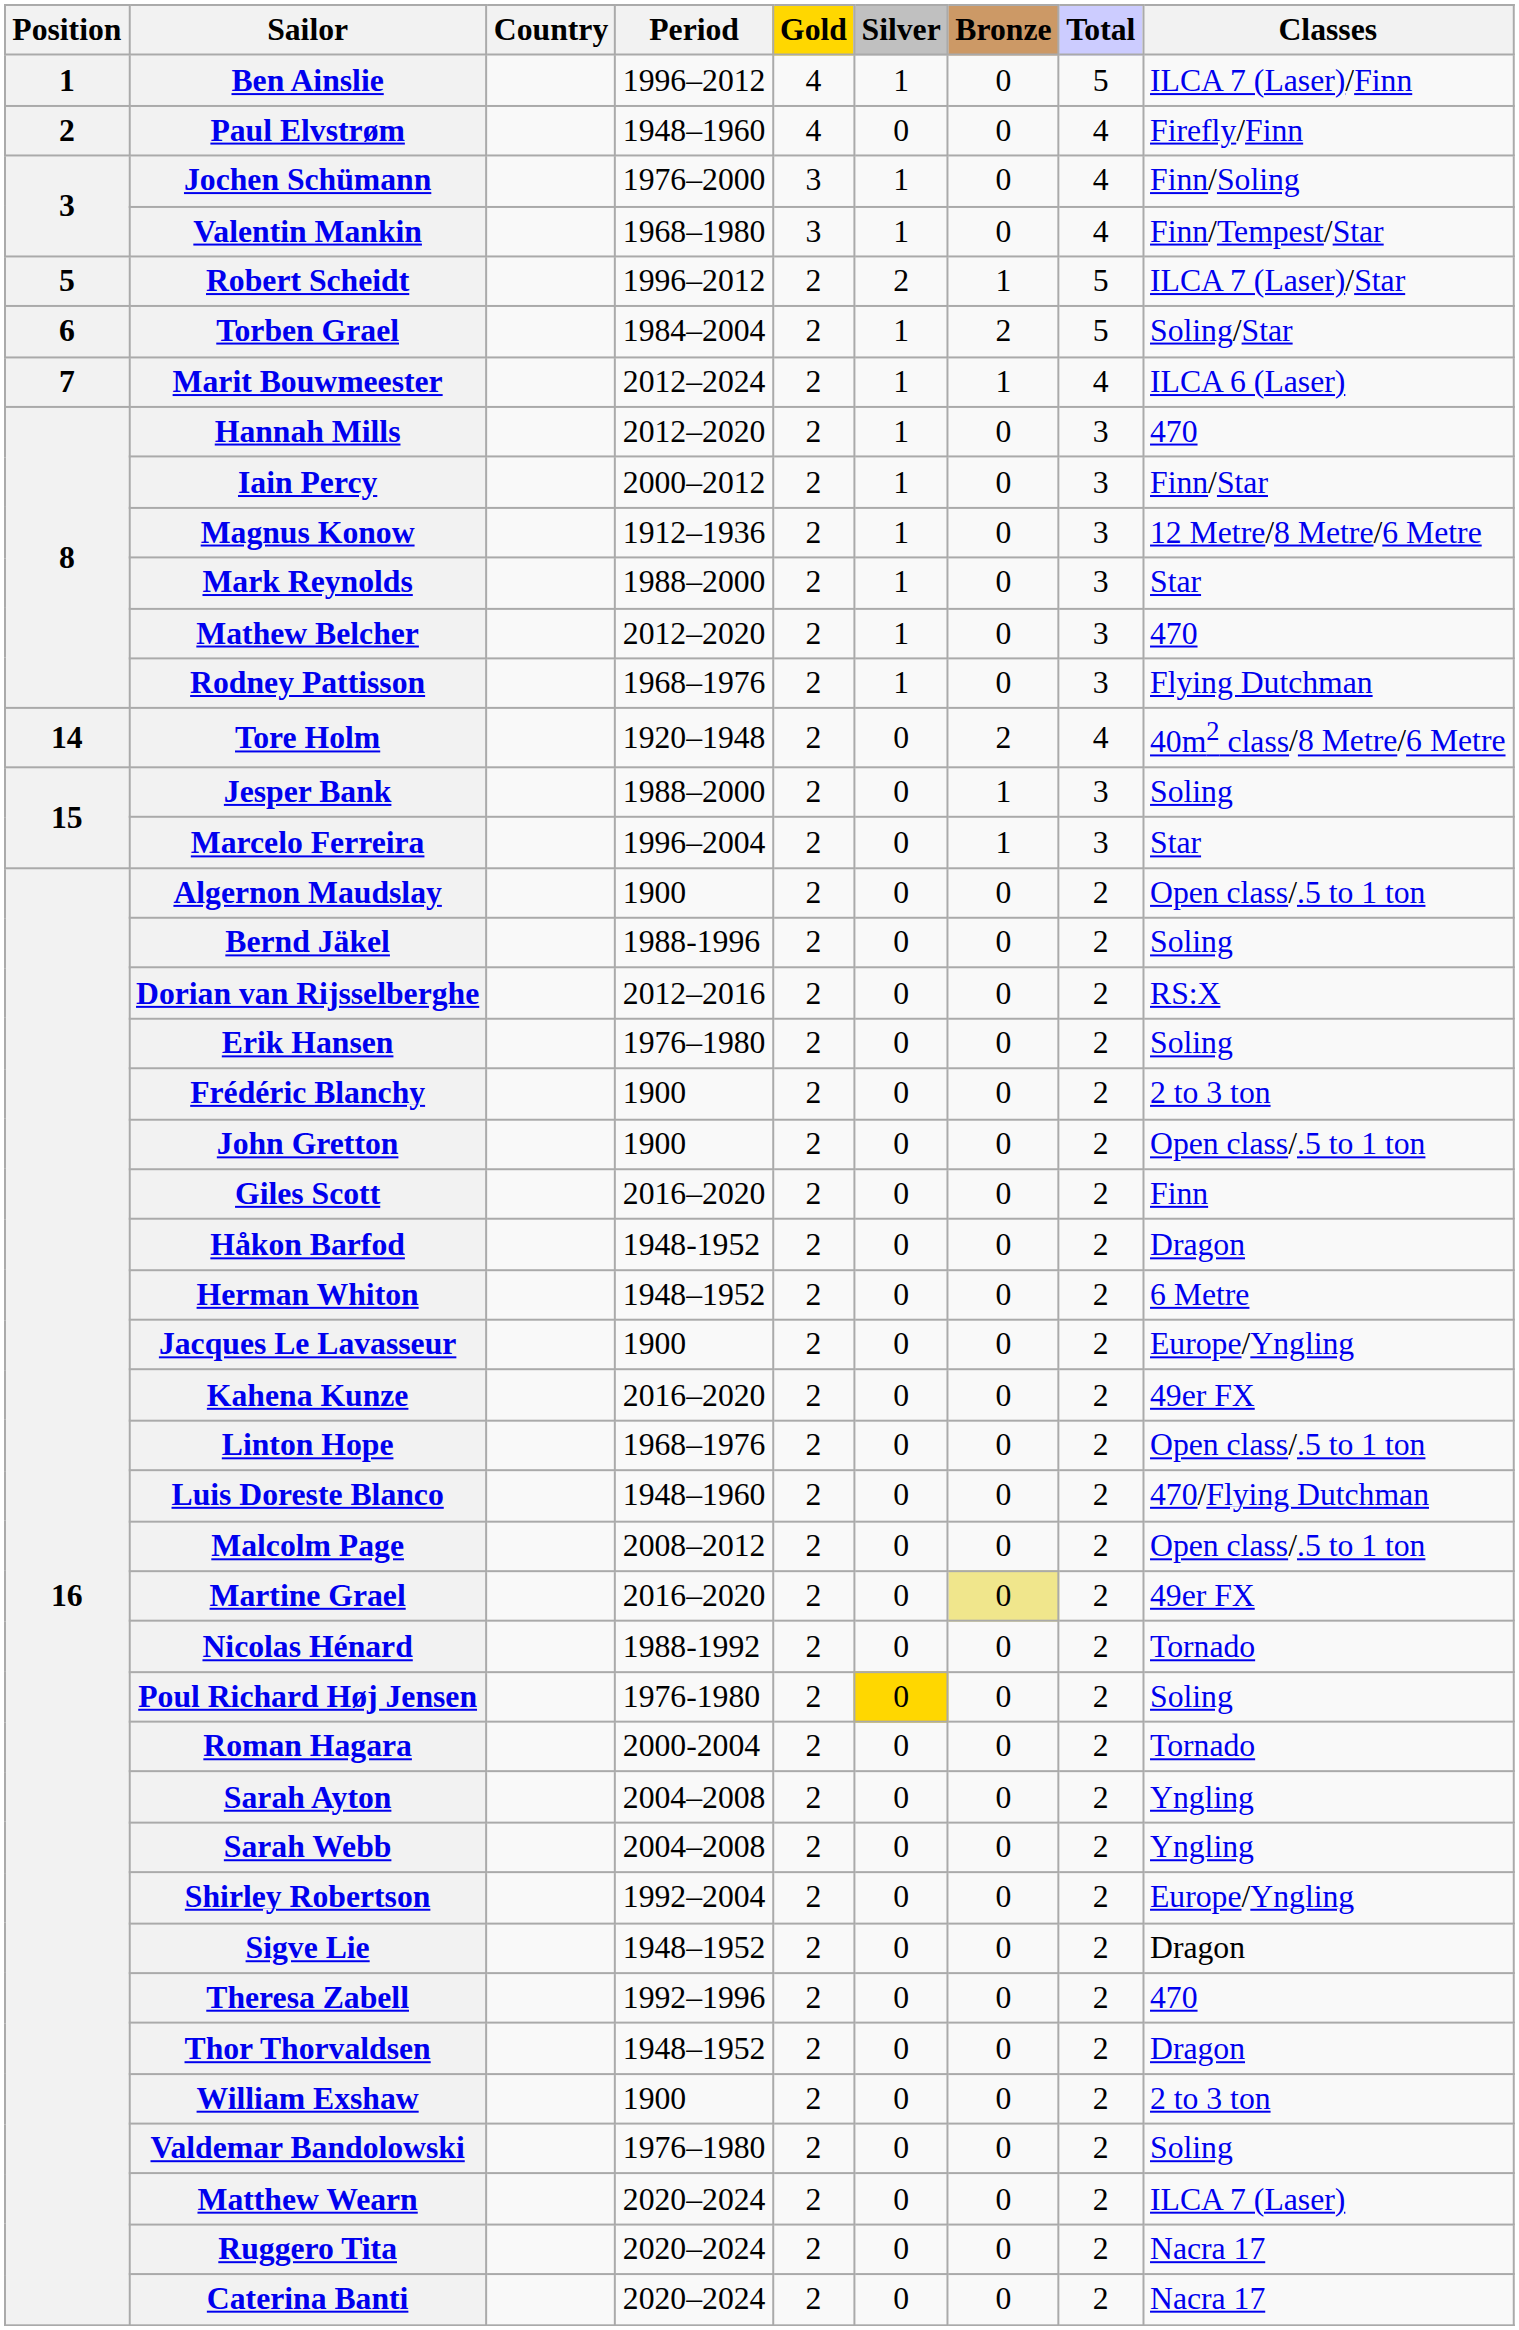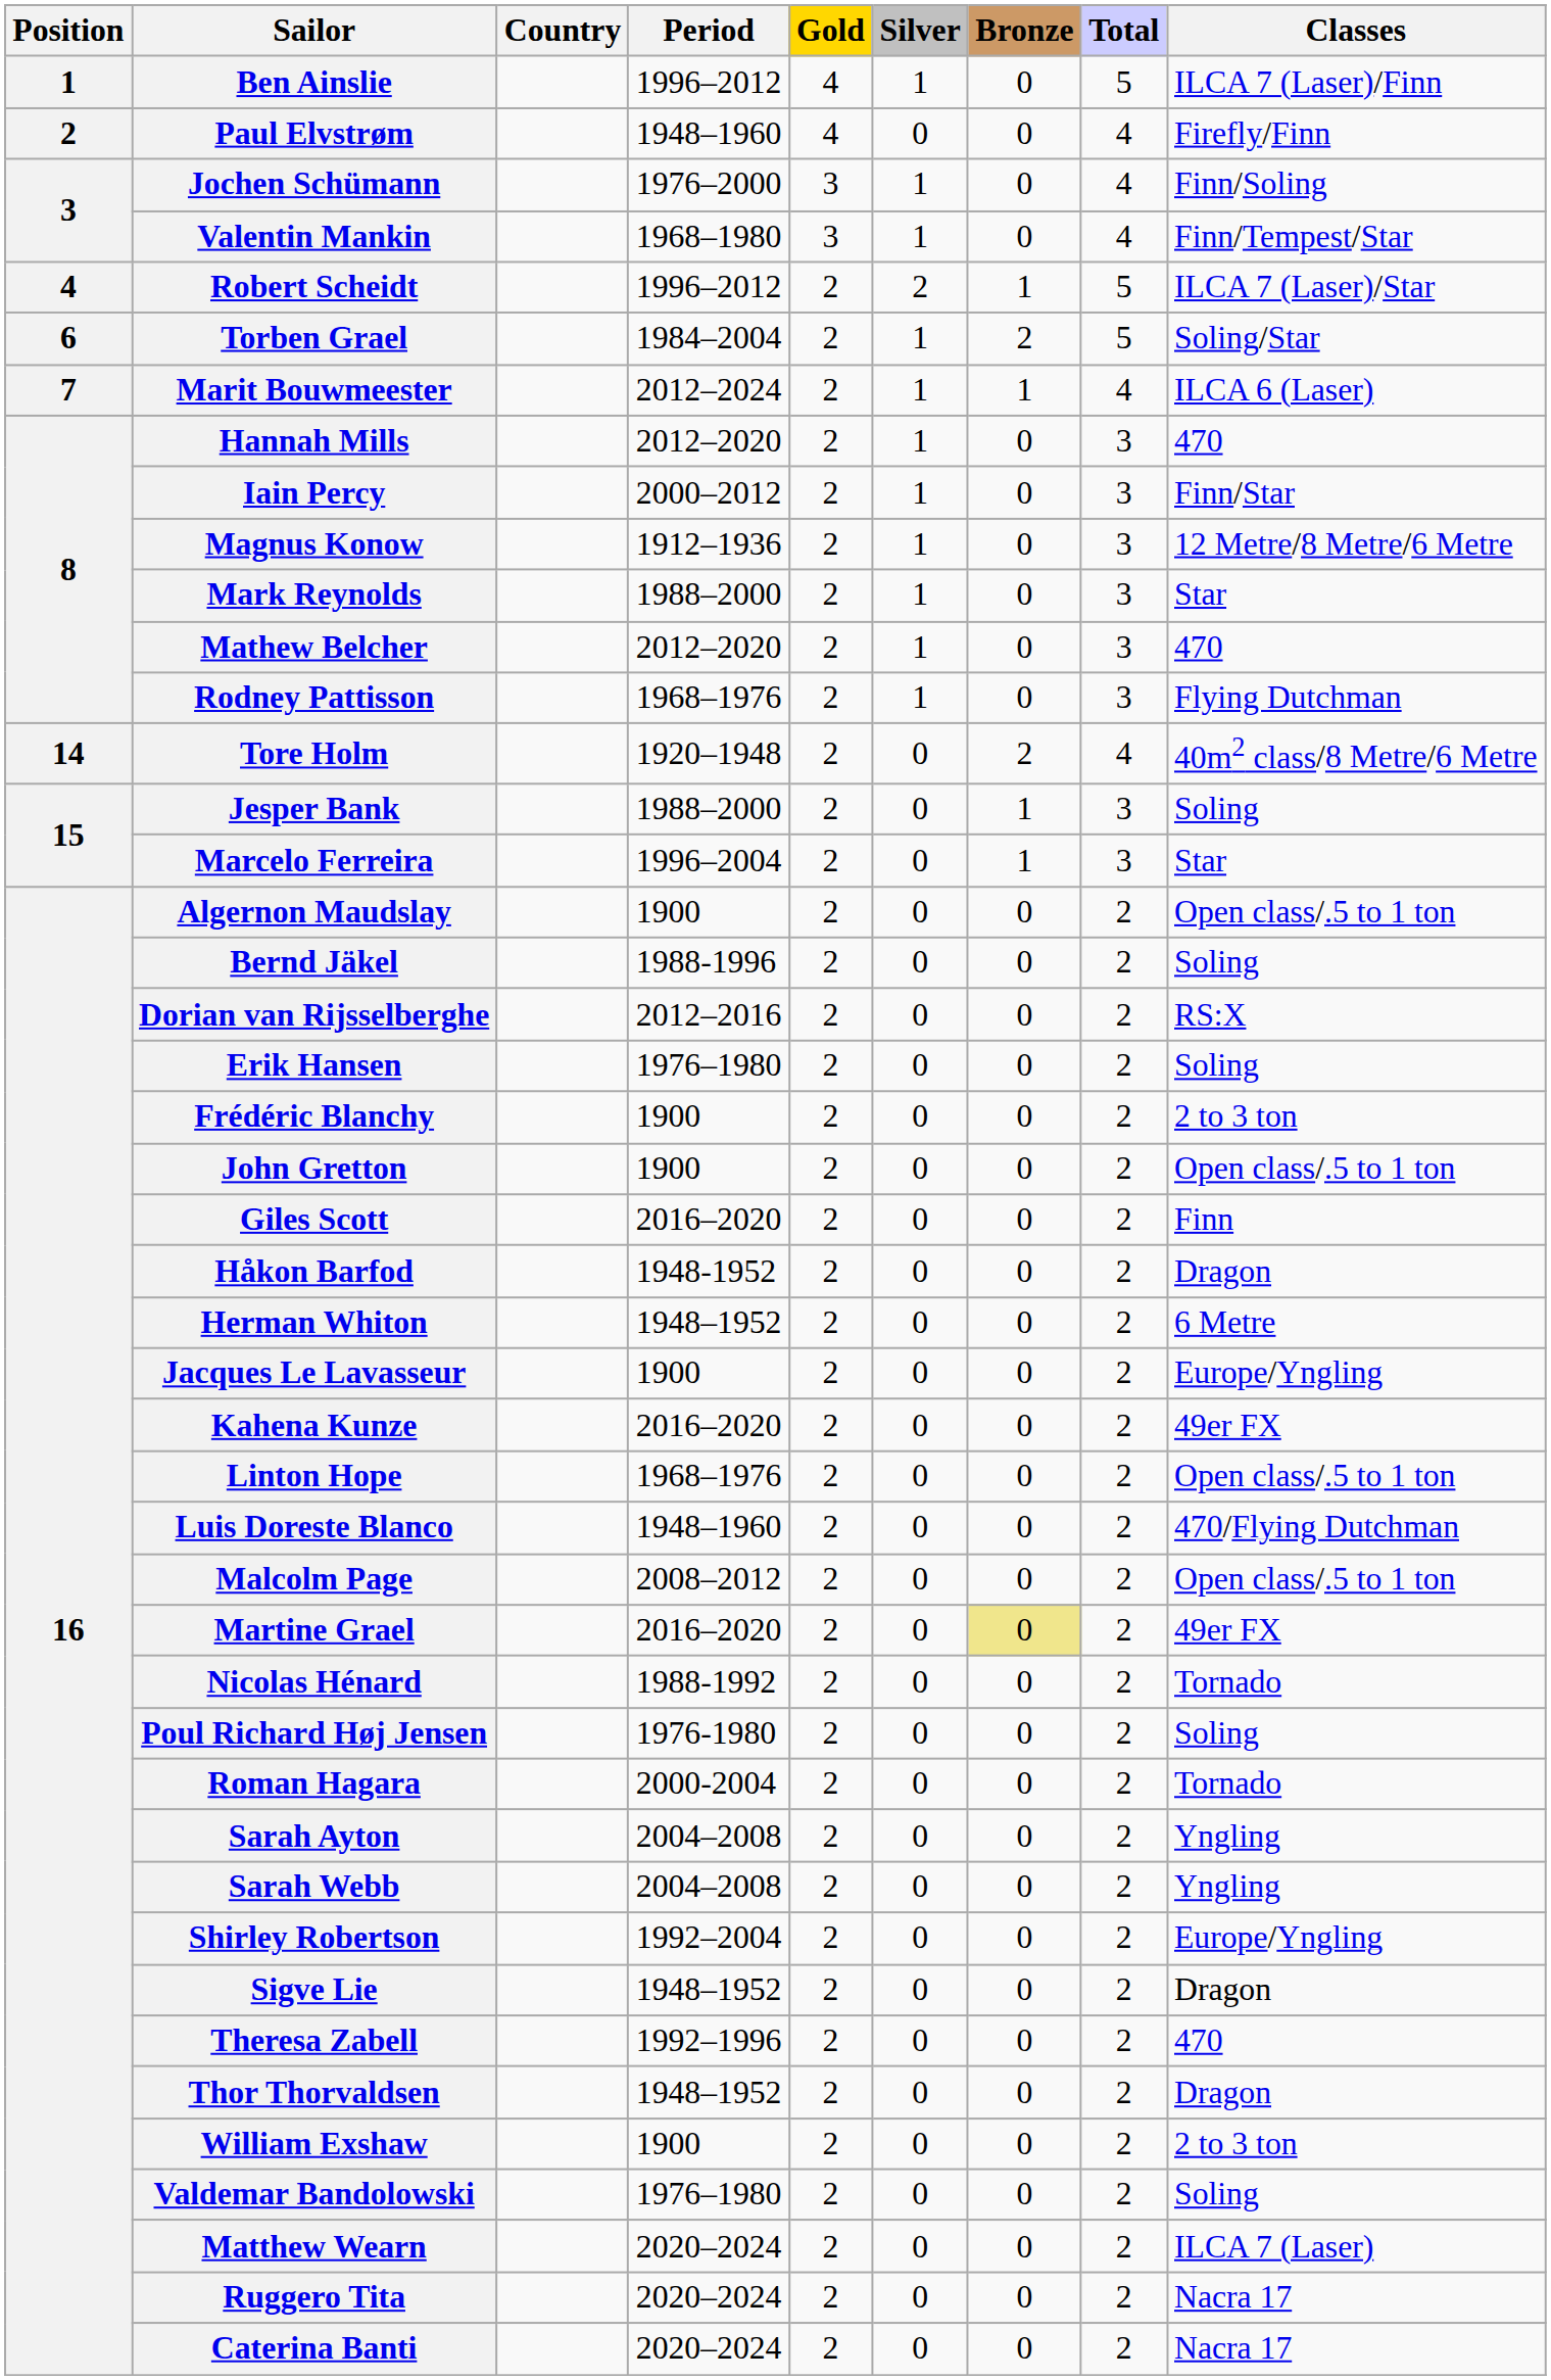Robert Scheidt | Position: 5 -> 4
Poul Richard Høj Jensen | Silver: gold background -> no background
